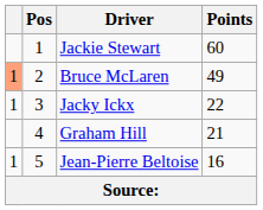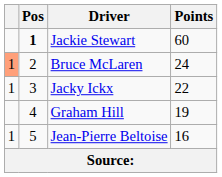Jackie Stewart | Pos: normal -> bold
Bruce McLaren | Points: 49 -> 24
Graham Hill | Points: 21 -> 19
